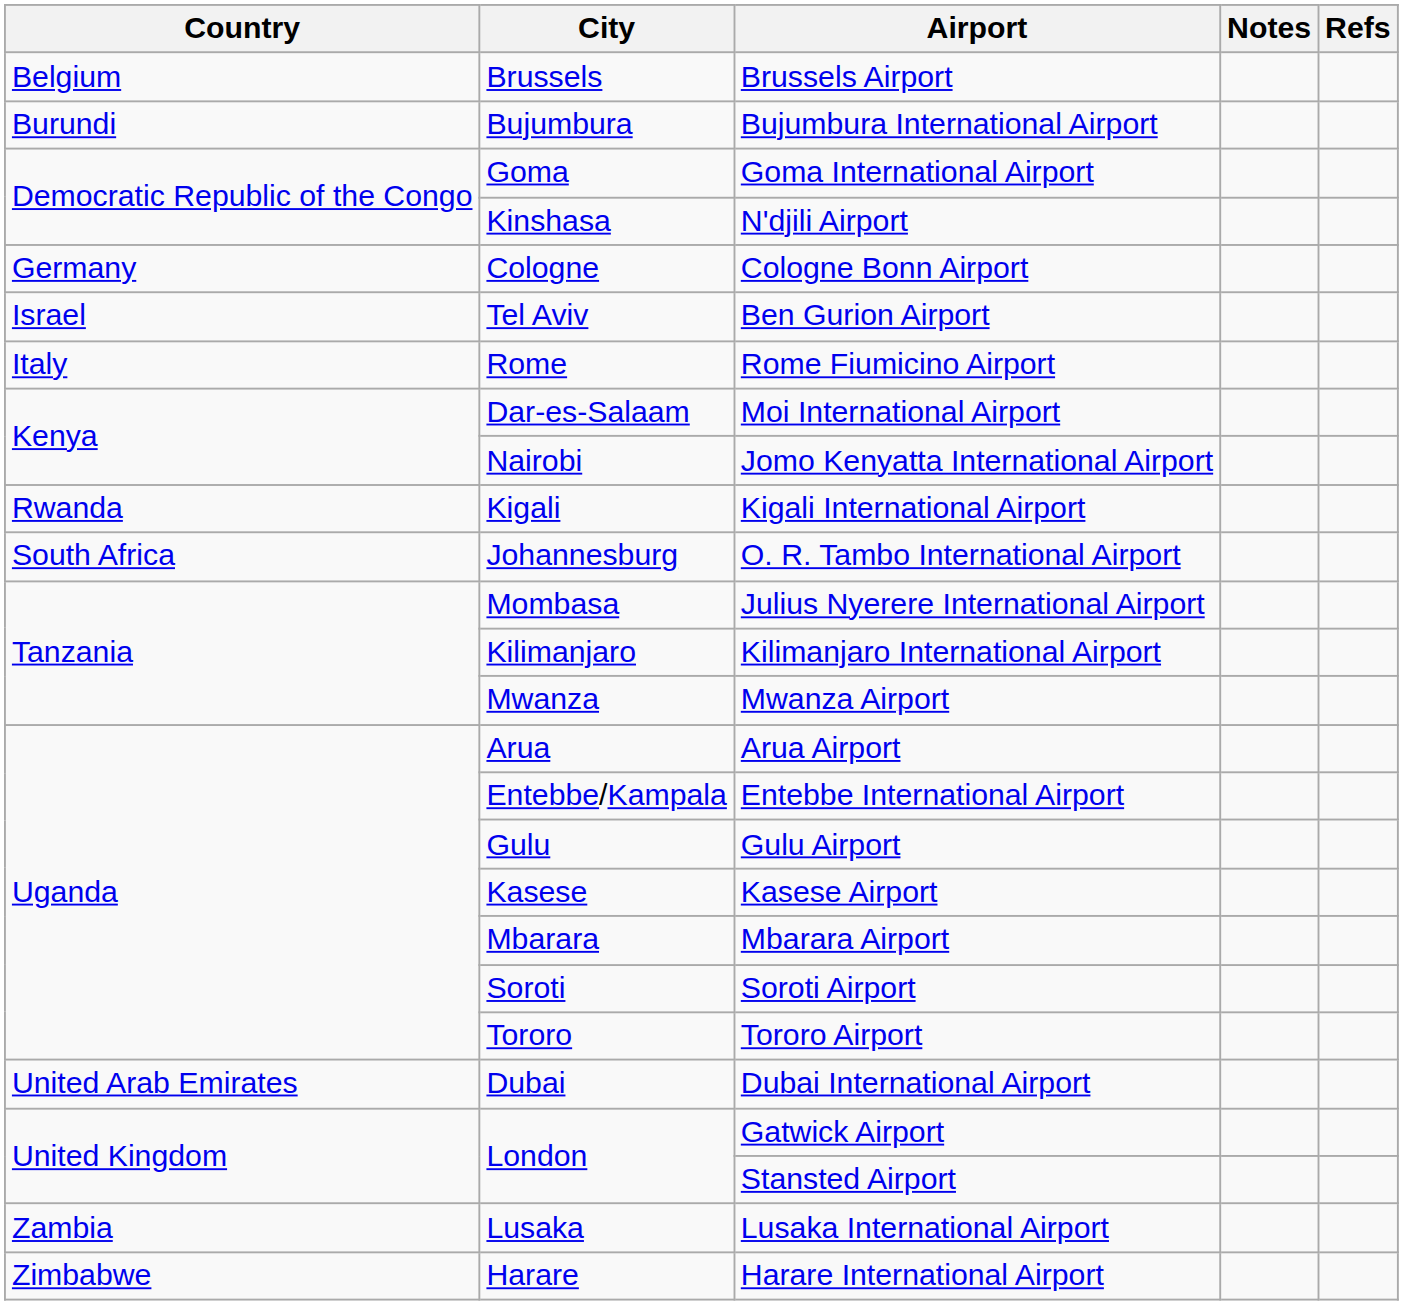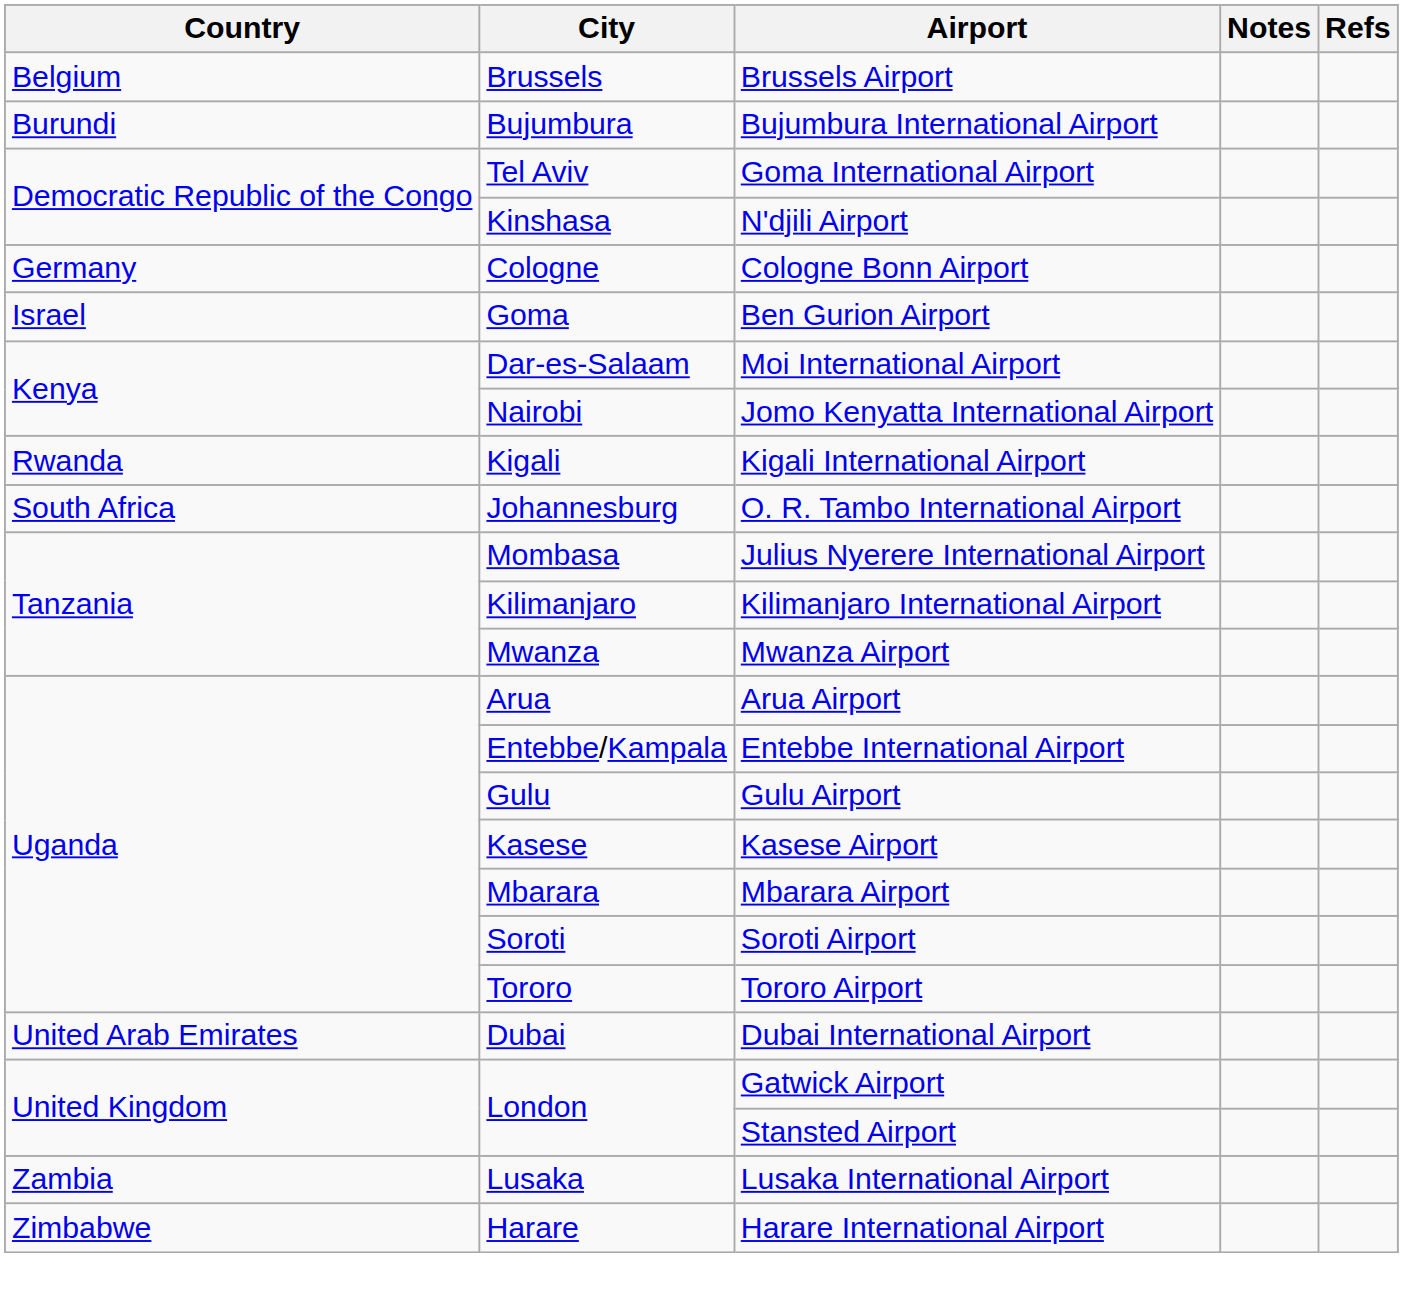Goma International Airport | City: Goma -> Tel Aviv
Ben Gurion Airport | City: Tel Aviv -> Goma
- row: Italy | Rome | Rome Fiumicino Airport
